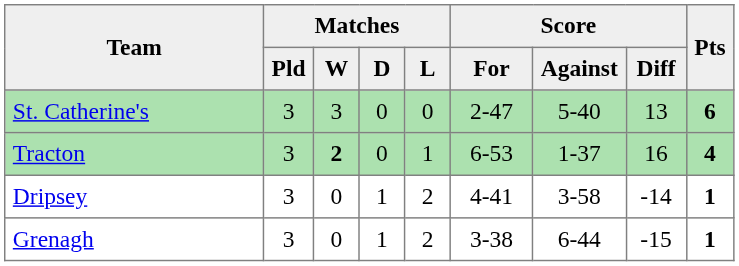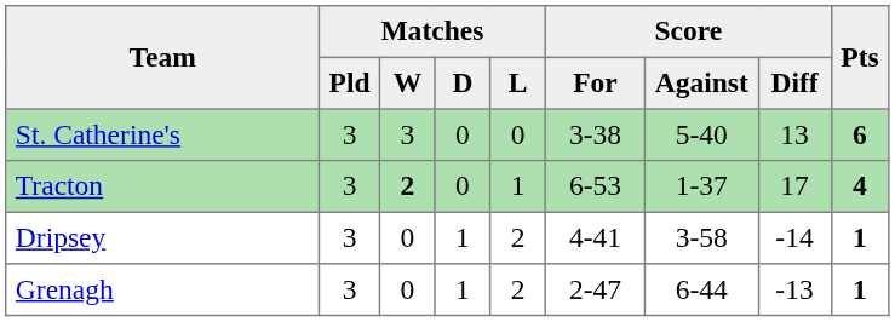St. Catherine's | Score / For: 2-47 -> 3-38
Tracton | Score / Diff: 16 -> 17
Grenagh | Score / For: 3-38 -> 2-47
Grenagh | Score / Diff: -15 -> -13
